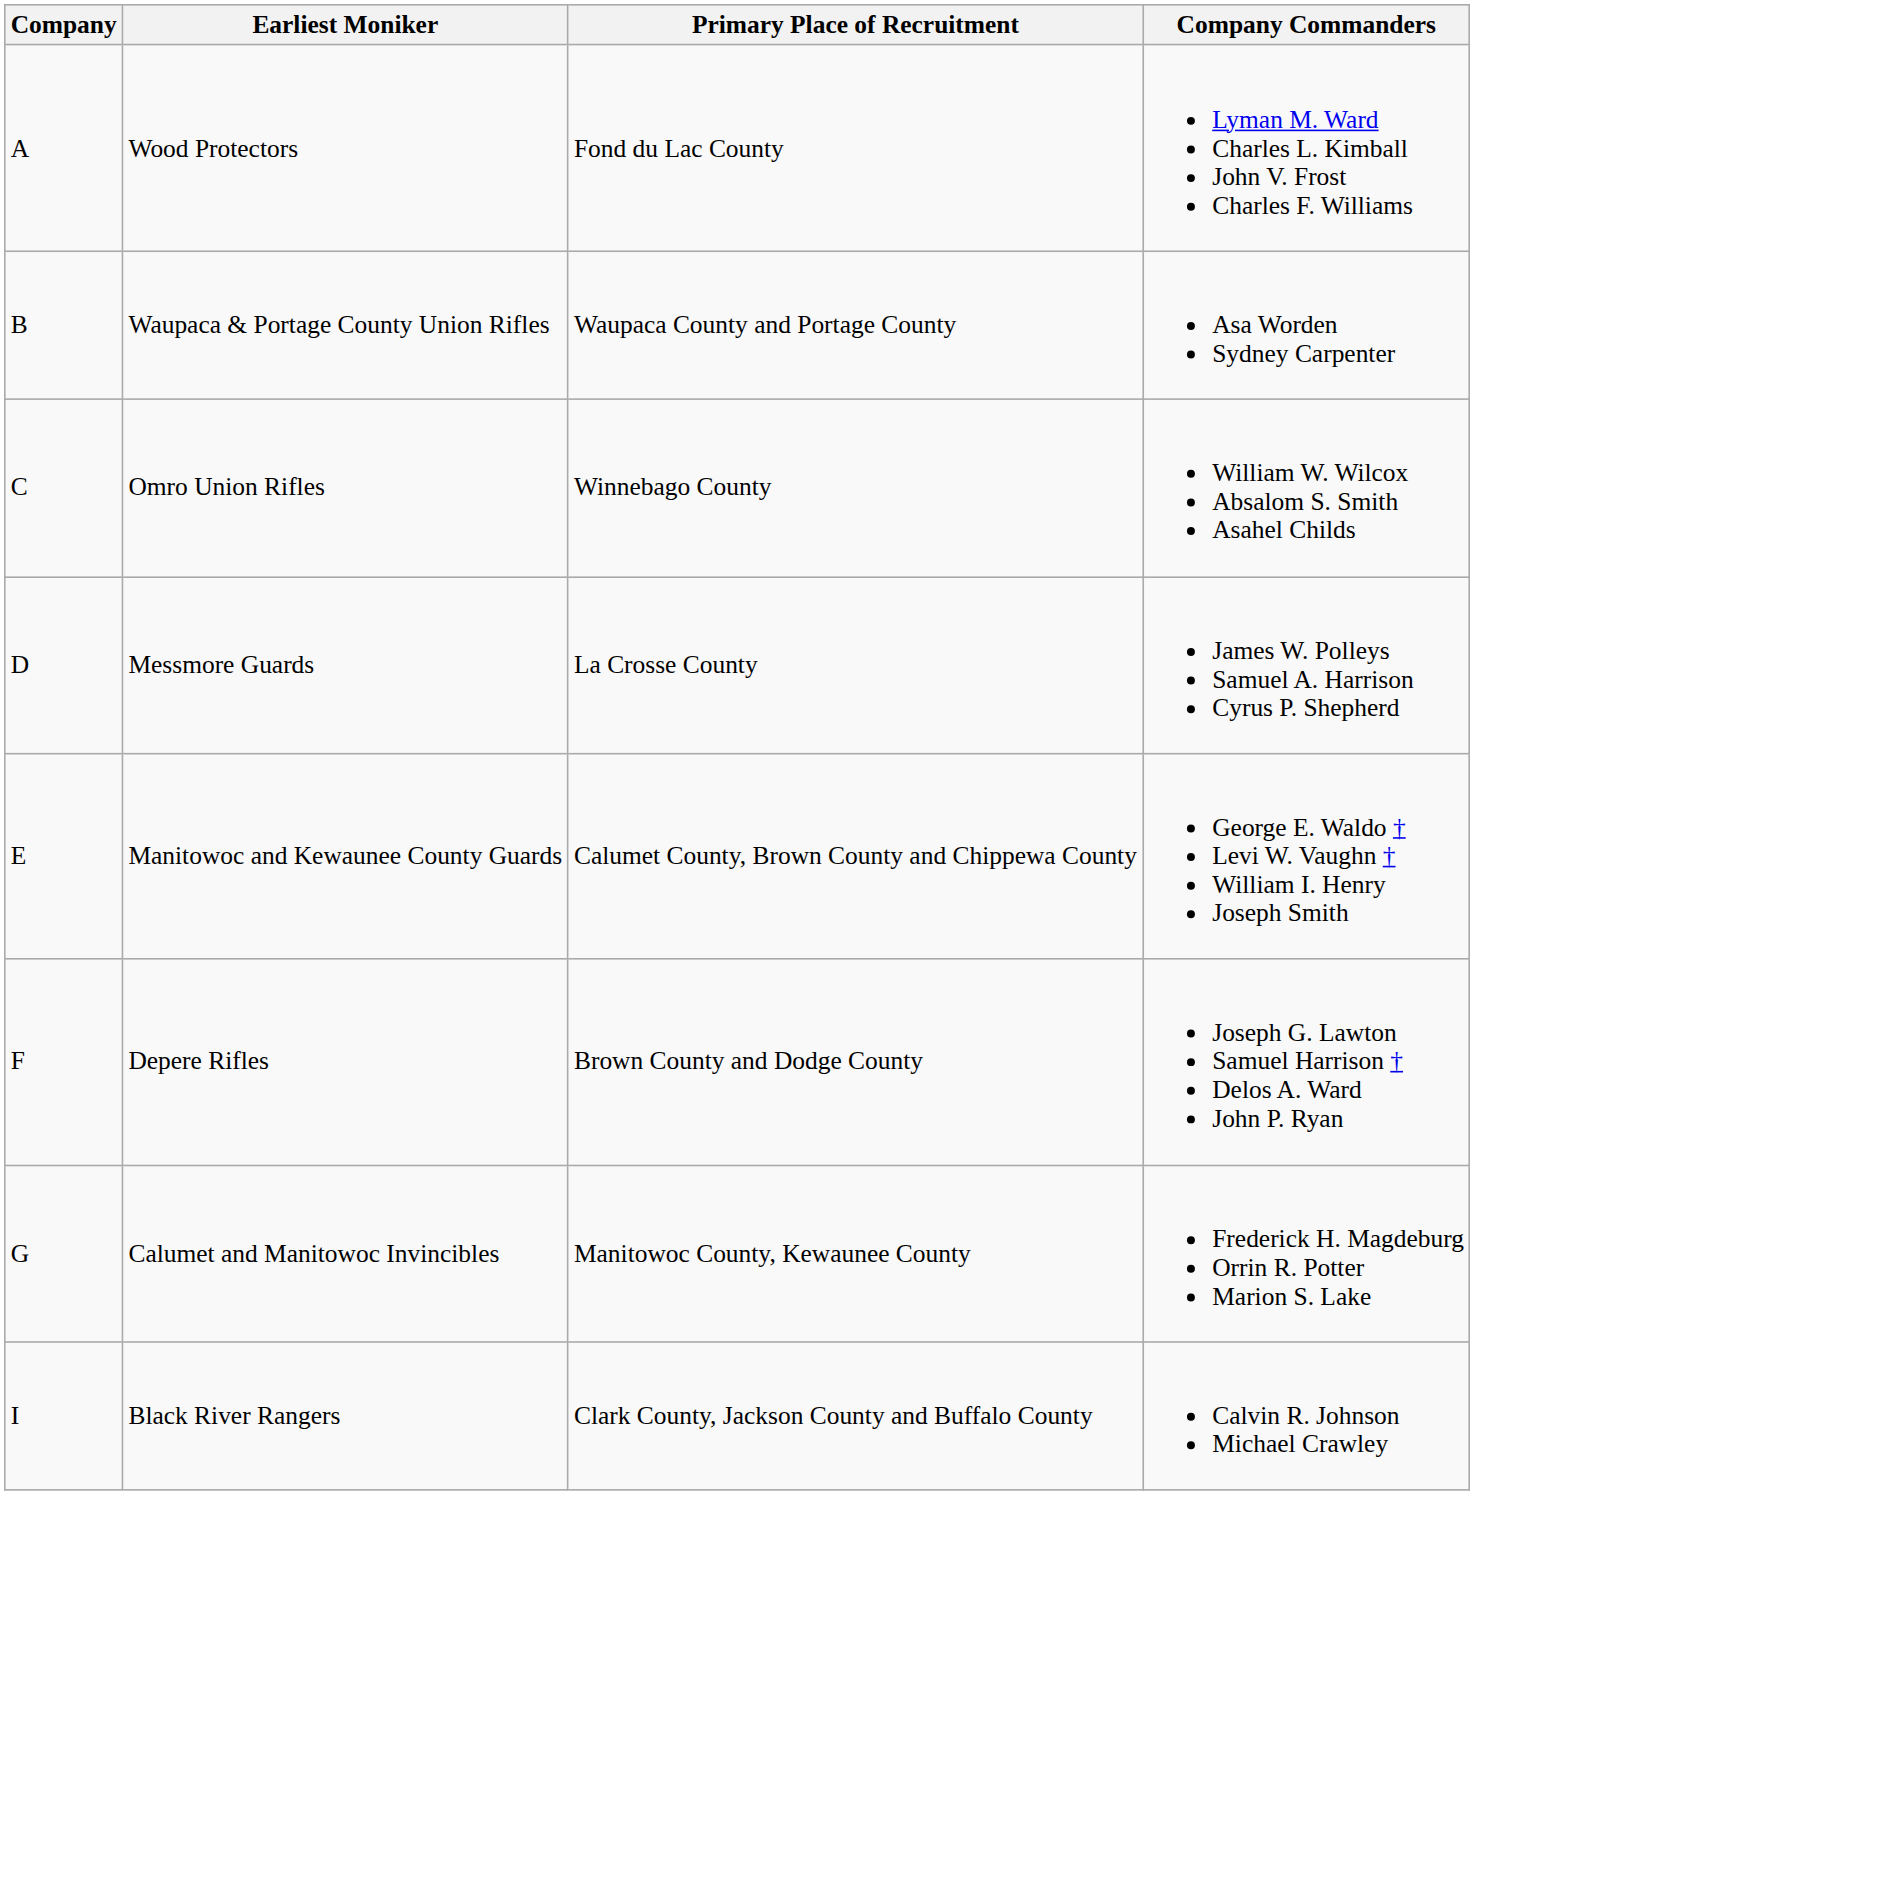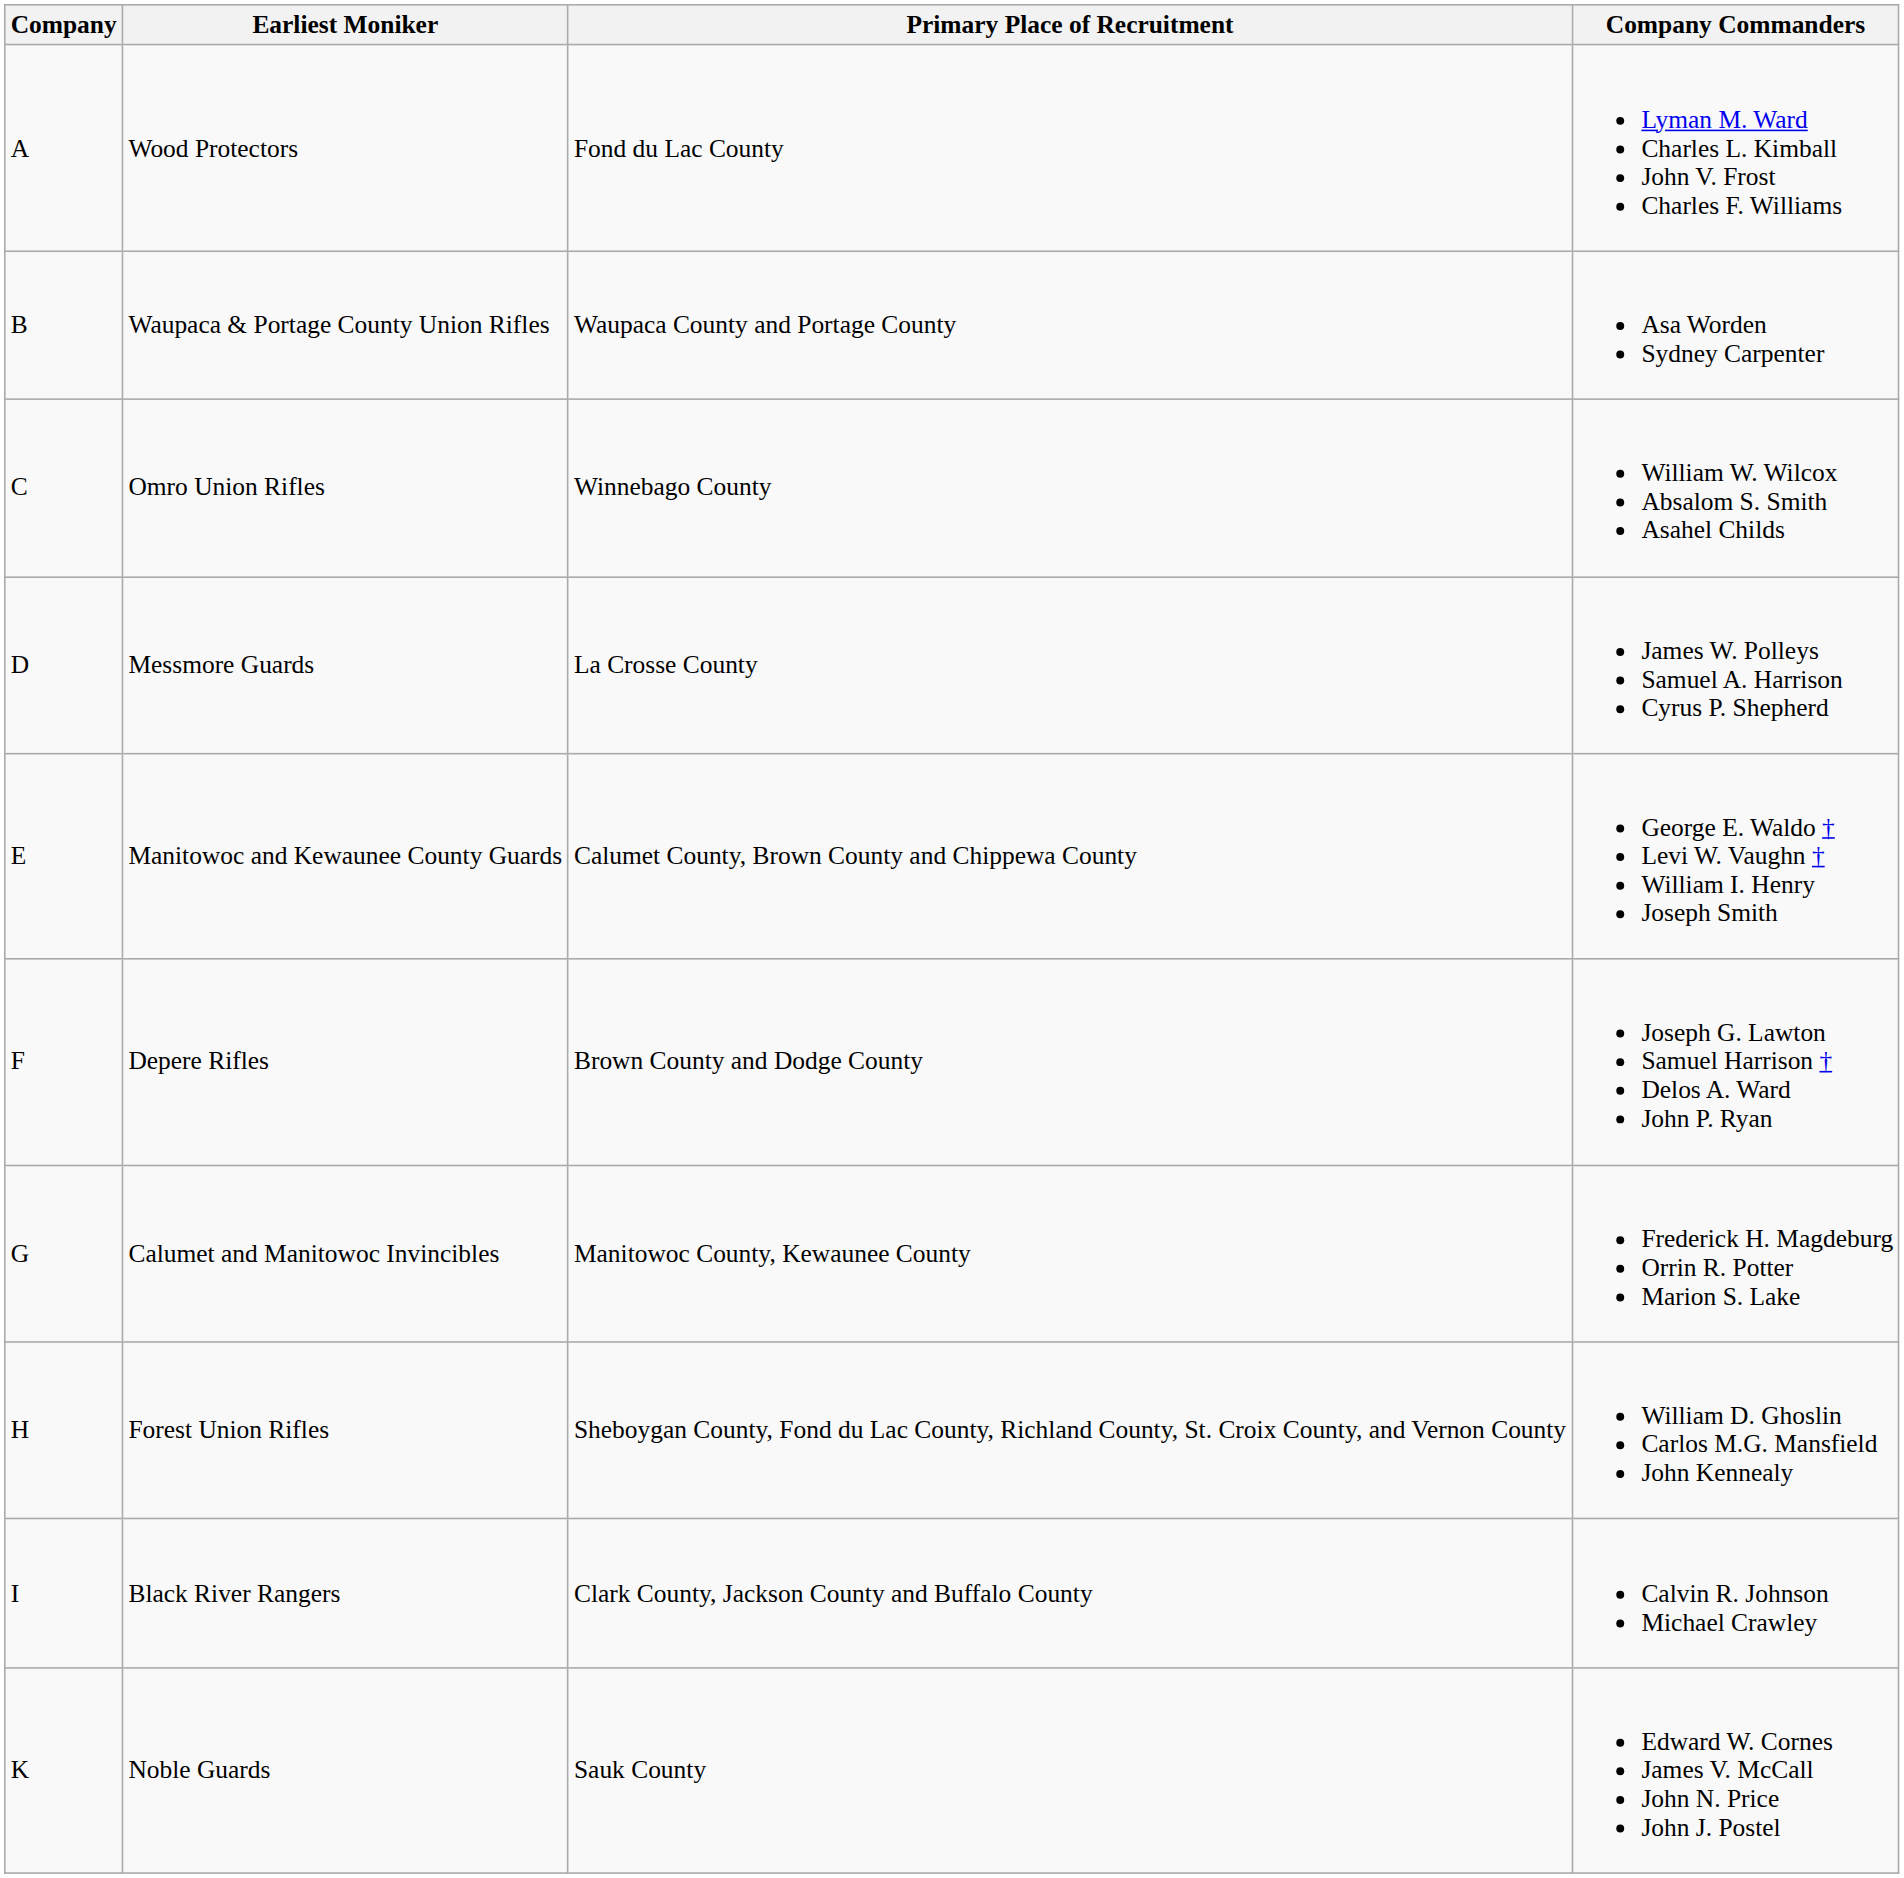+ row: H | Forest Union Rifles | Sheboygan County, Fond du Lac County, Richland County, St. Croix County, and Vernon County | William D. Ghoslin Carlos M.G. Mansfield John Kennealy
+ row: K | Noble Guards | Sauk County | Edward W. Cornes James V. McCall John N. Price John J. Postel
